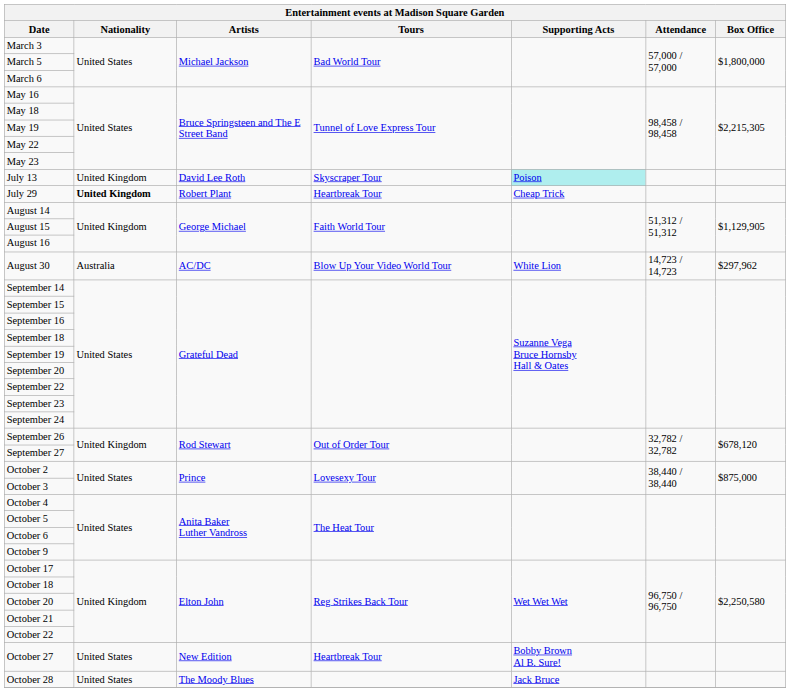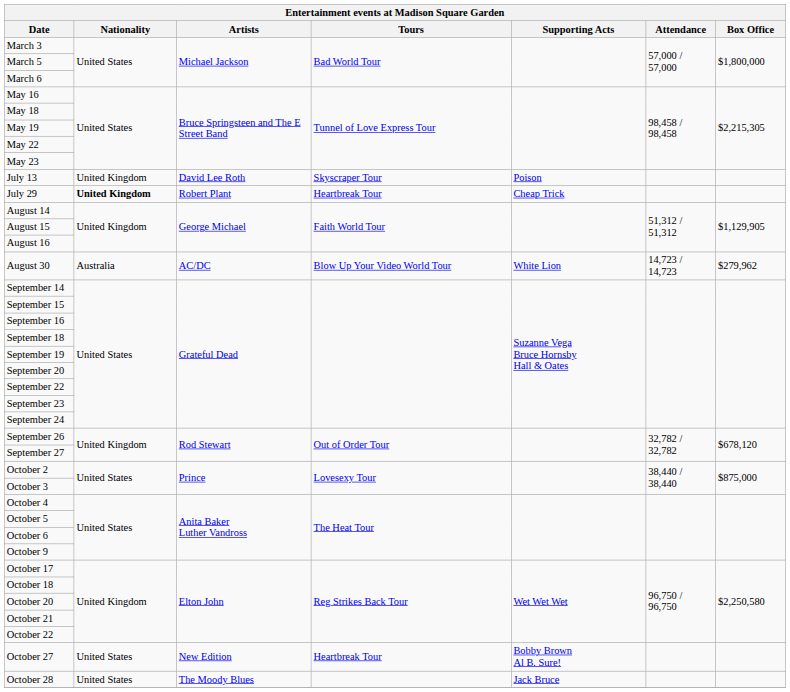July 13 | Supporting Acts: paleturquoise background -> no background
August 30 | Box Office: $297,962 -> $279,962
